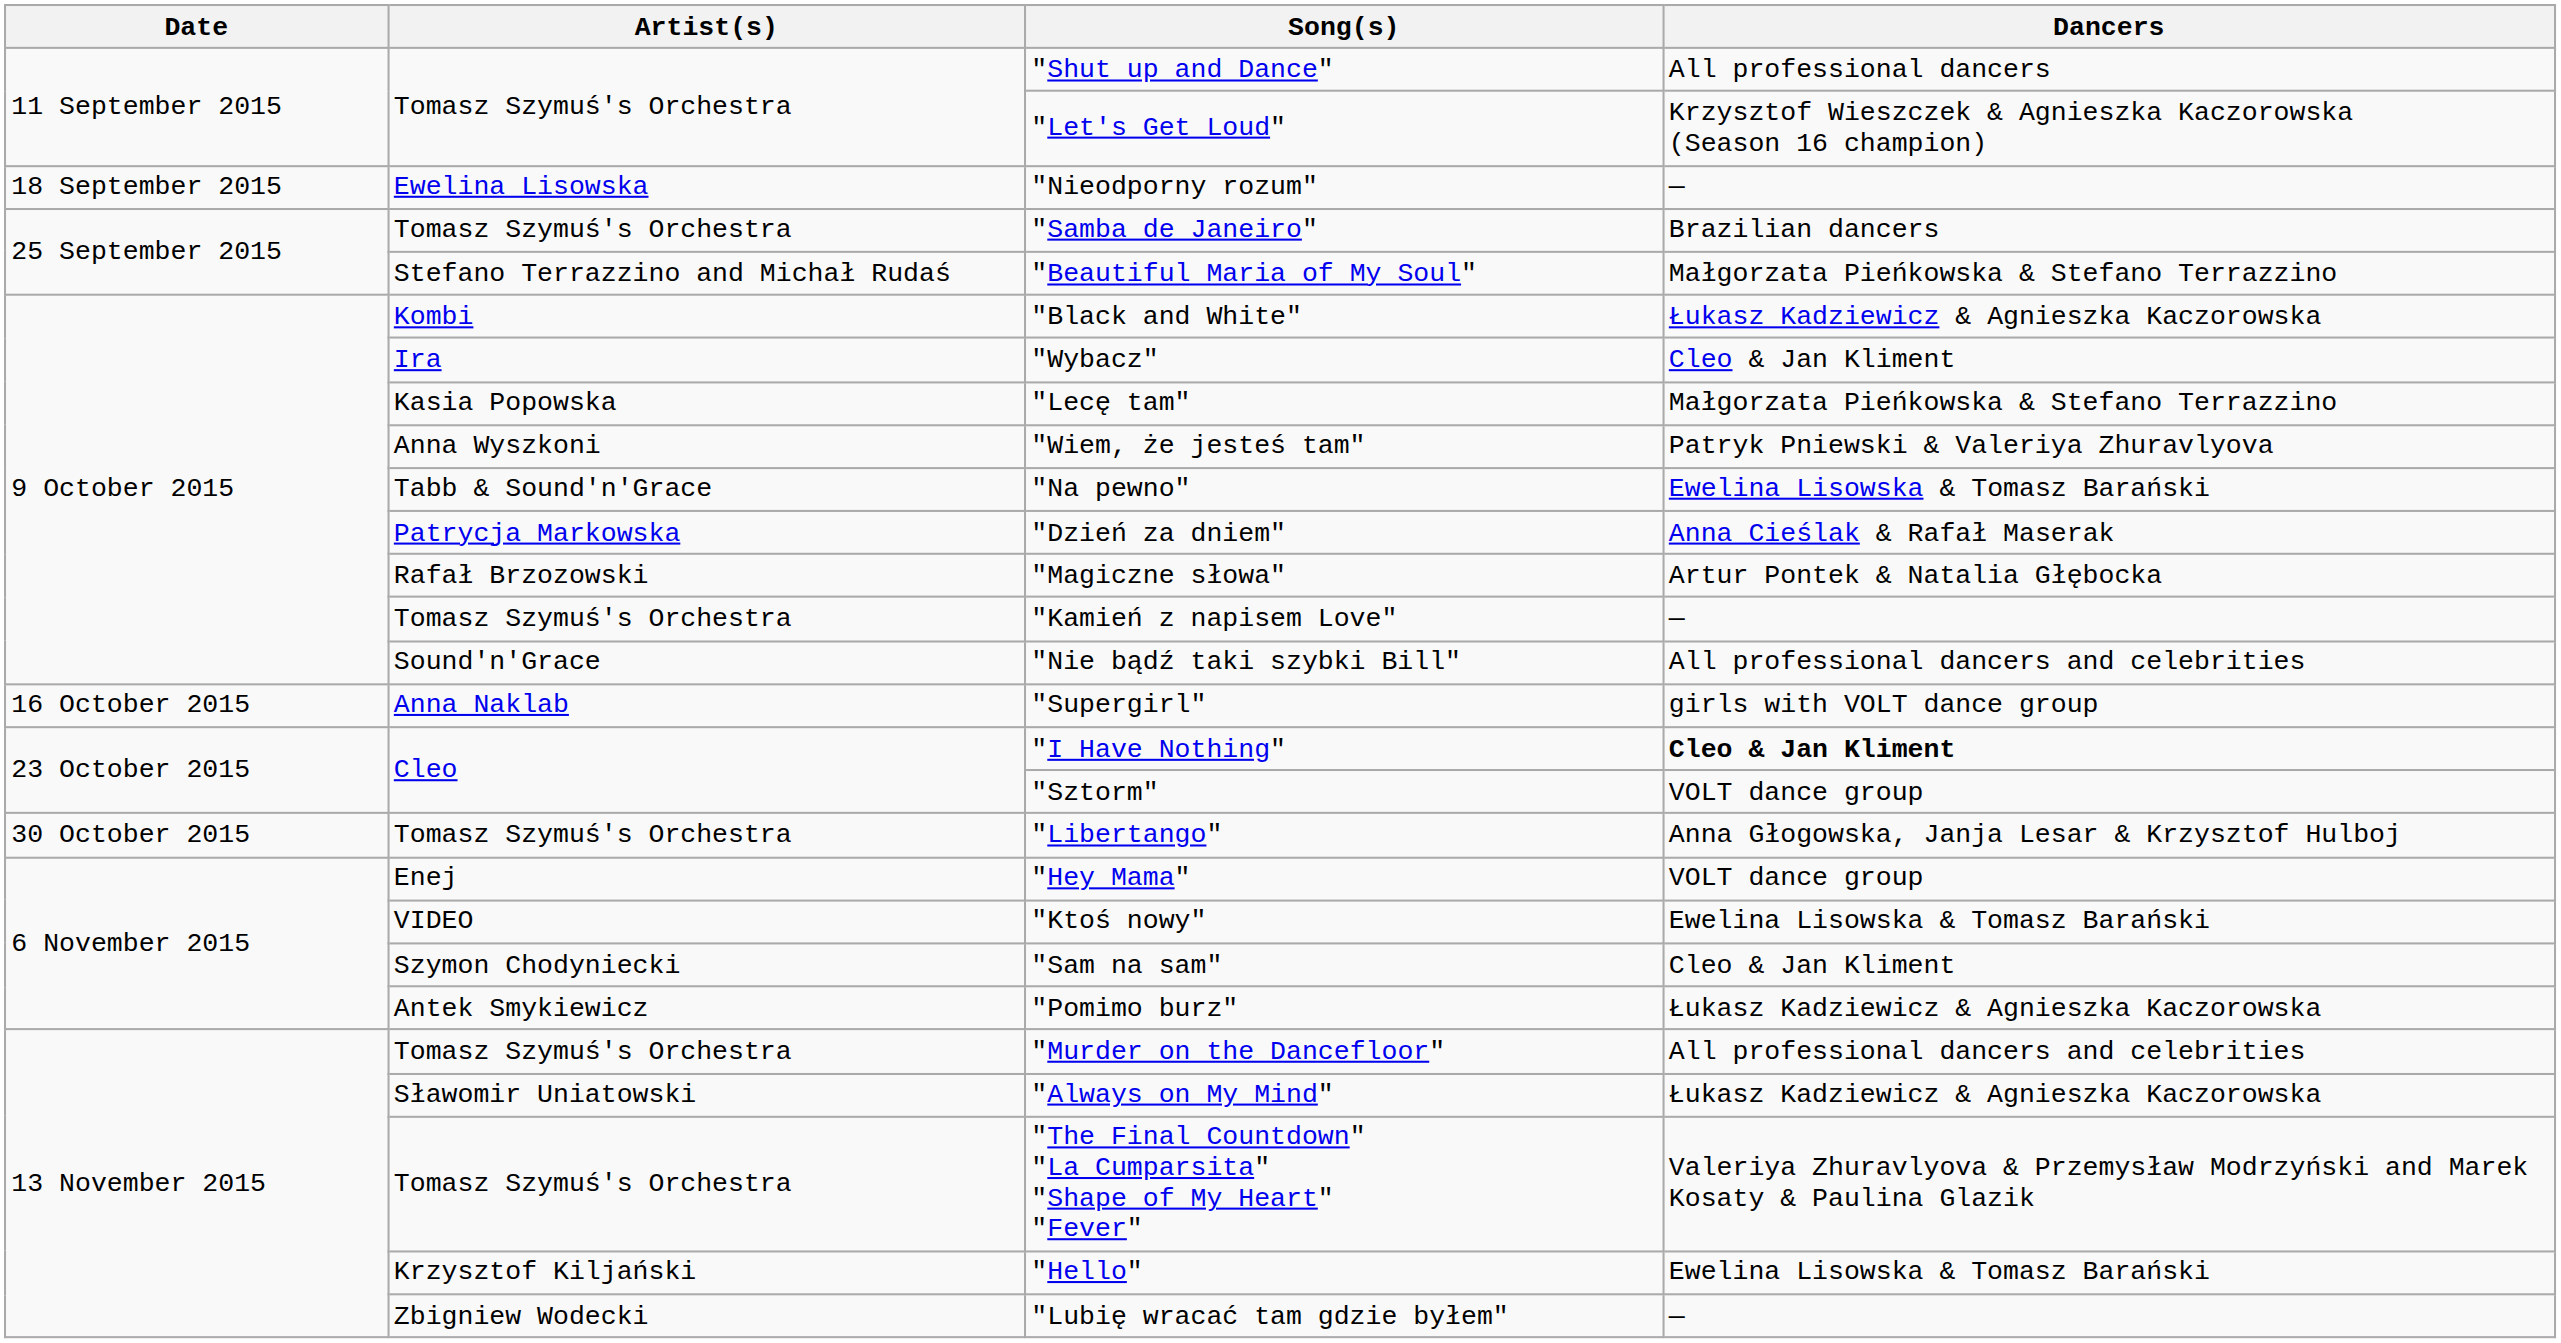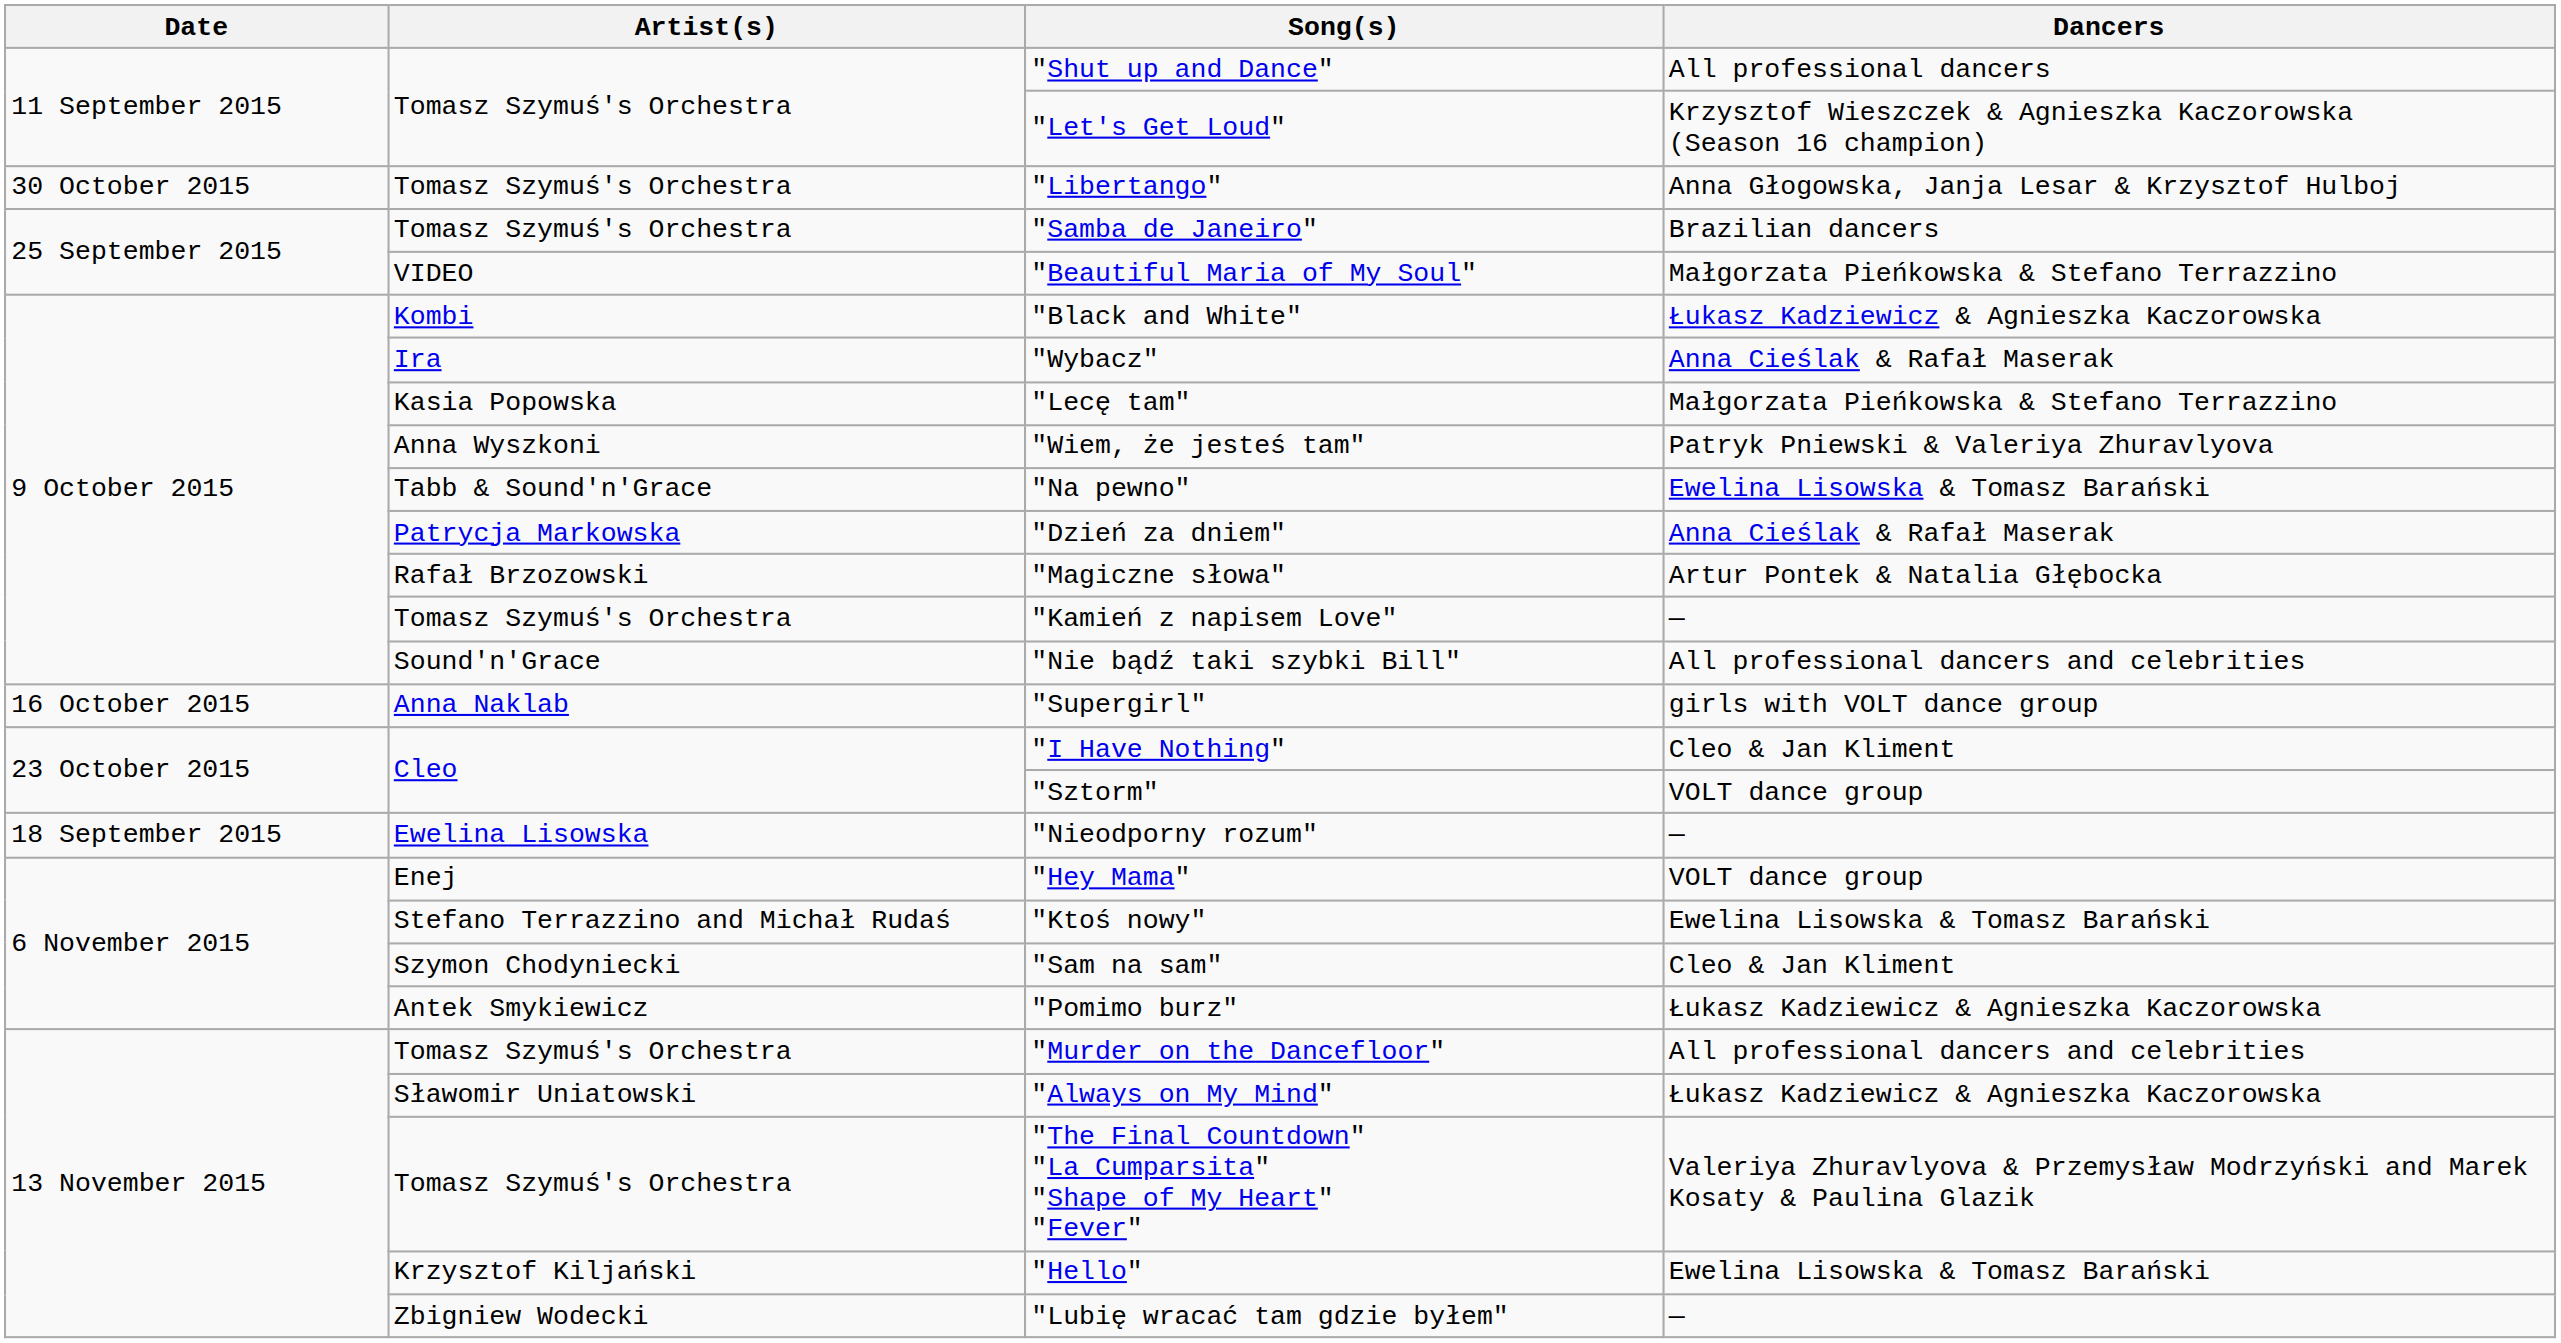rows swapped: "Nieodporny rozum" <-> "Libertango"
"Beautiful Maria of My Soul" | Artist(s): Stefano Terrazzino and Michał Rudaś -> VIDEO
"Wybacz" | Dancers: Cleo & Jan Kliment -> Anna Cieślak & Rafał Maserak
"I Have Nothing" | Dancers: bold -> normal
"Ktoś nowy" | Artist(s): VIDEO -> Stefano Terrazzino and Michał Rudaś
